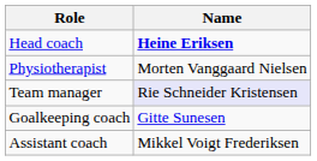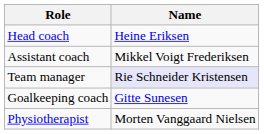Head coach | Name: bold -> normal
rows swapped: Assistant coach <-> Physiotherapist
